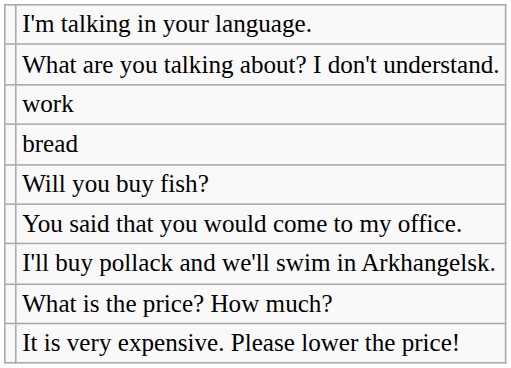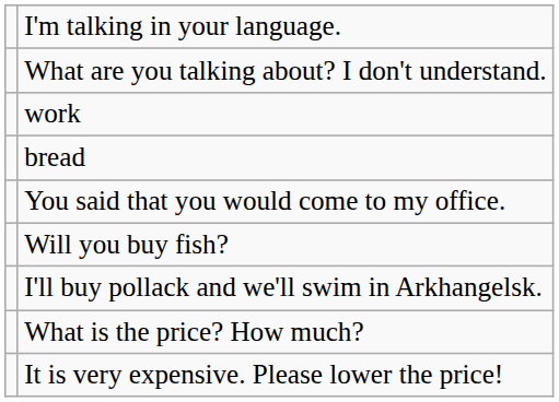rows swapped: You said that you would come to my office. <-> Will you buy fish?
